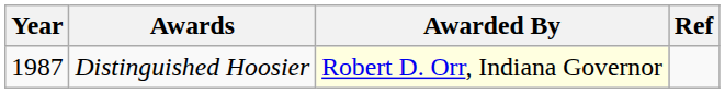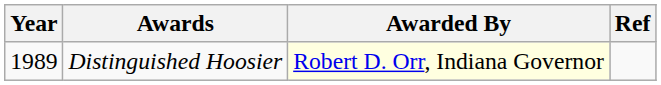Distinguished Hoosier | Year: 1987 -> 1989
